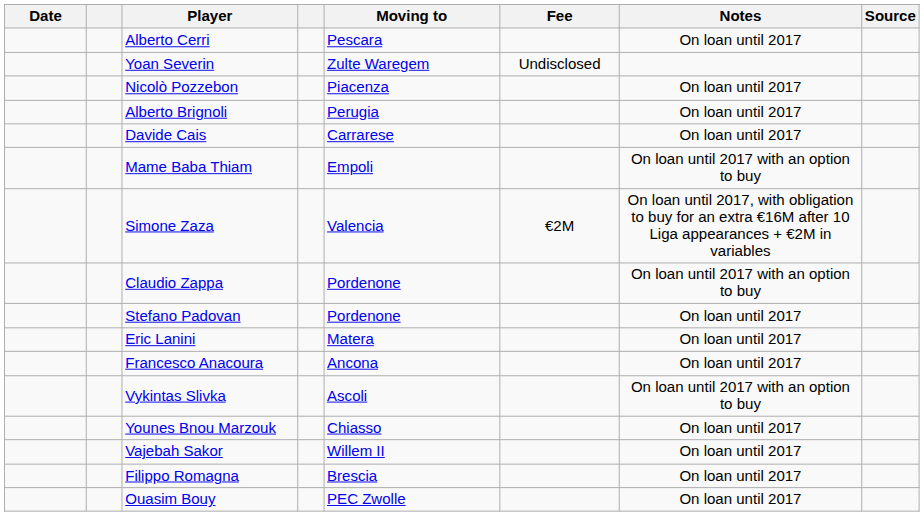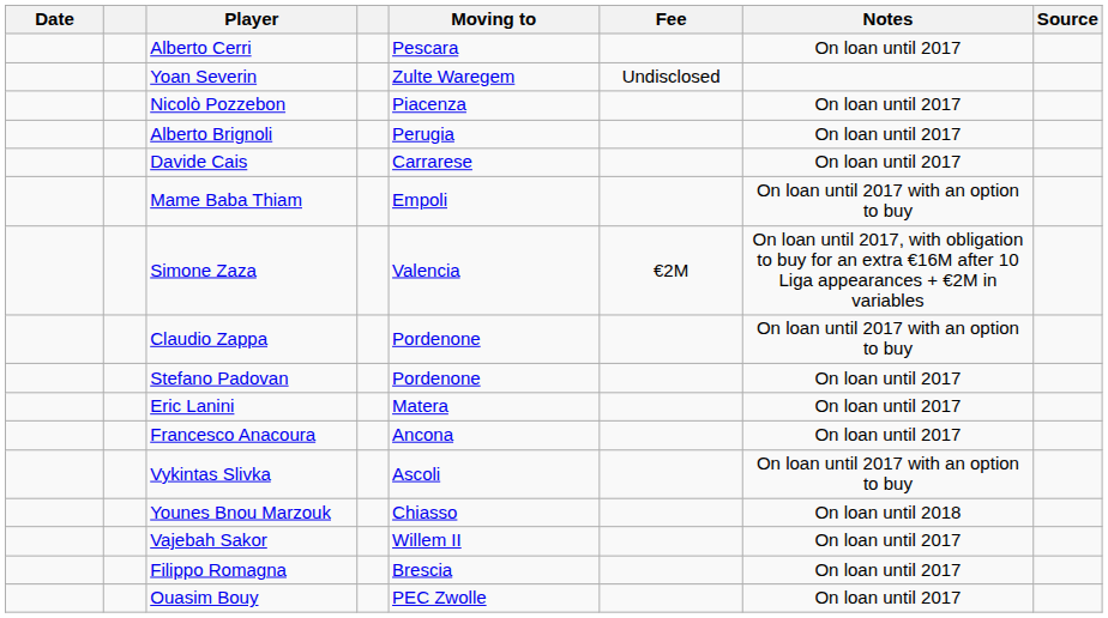Younes Bnou Marzouk | Notes: On loan until 2017 -> On loan until 2018
